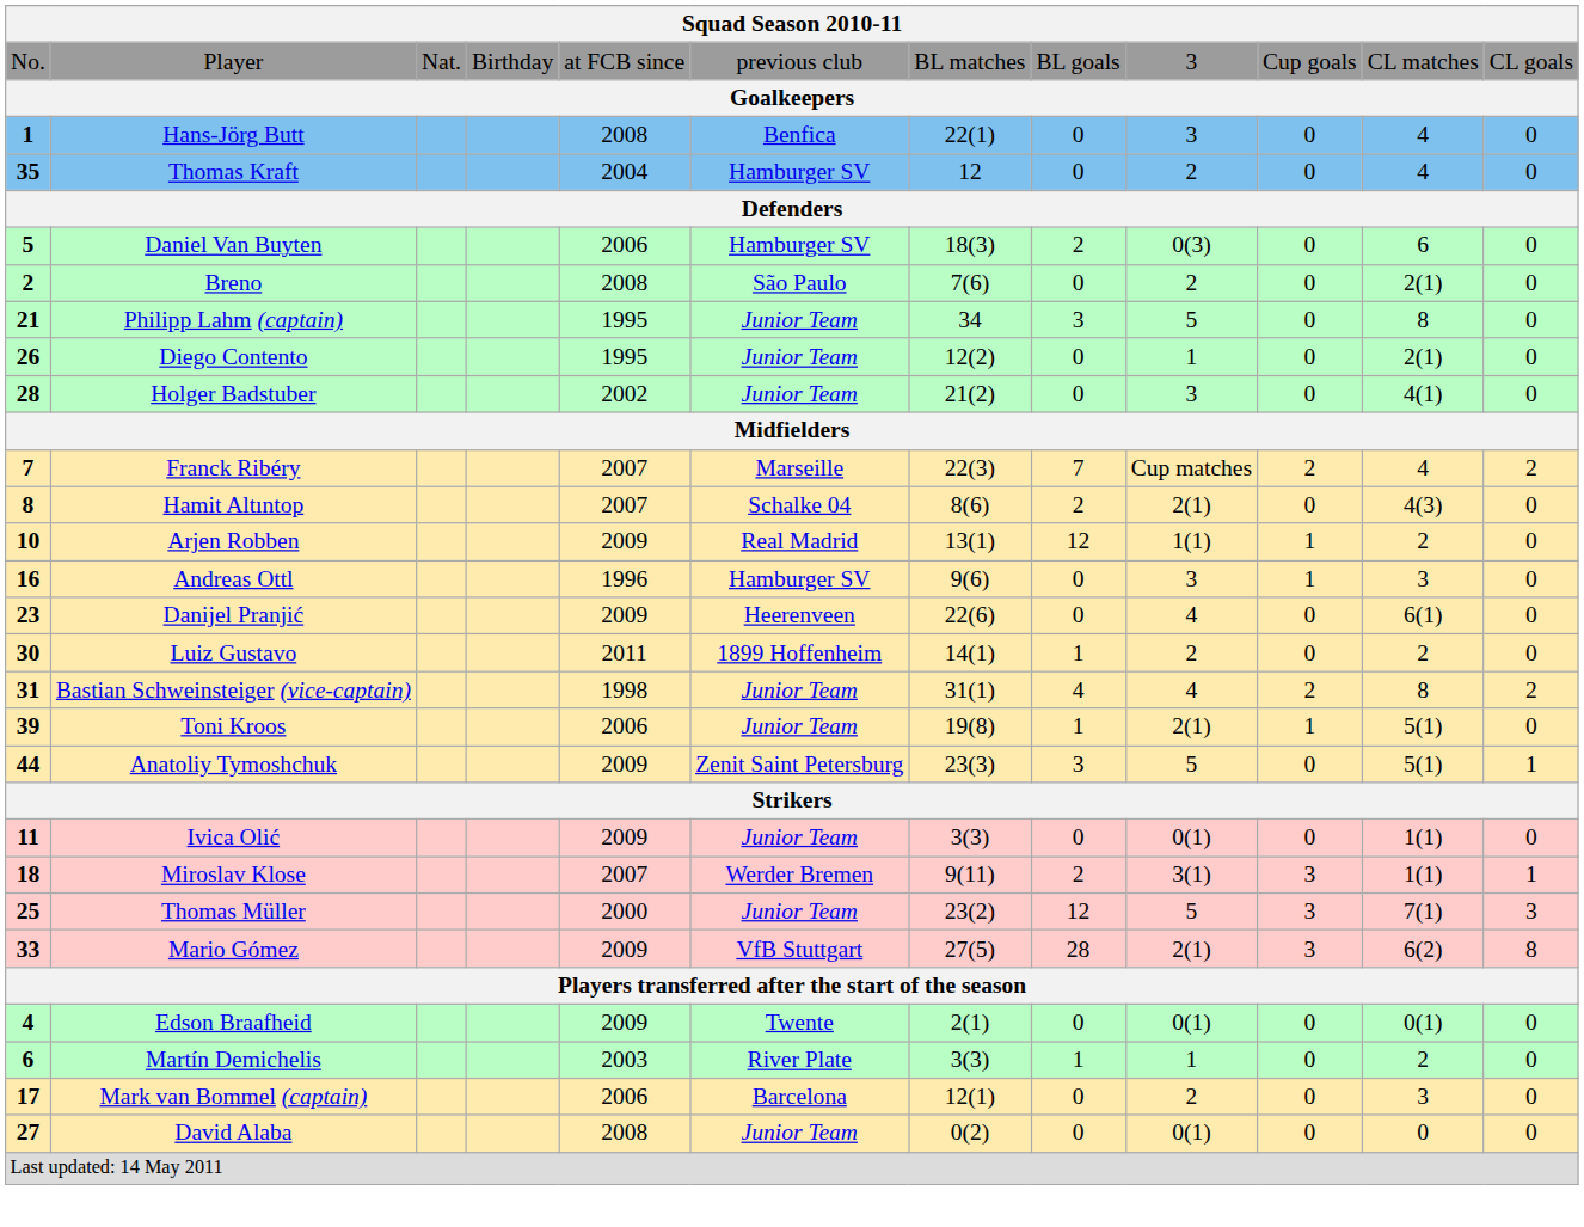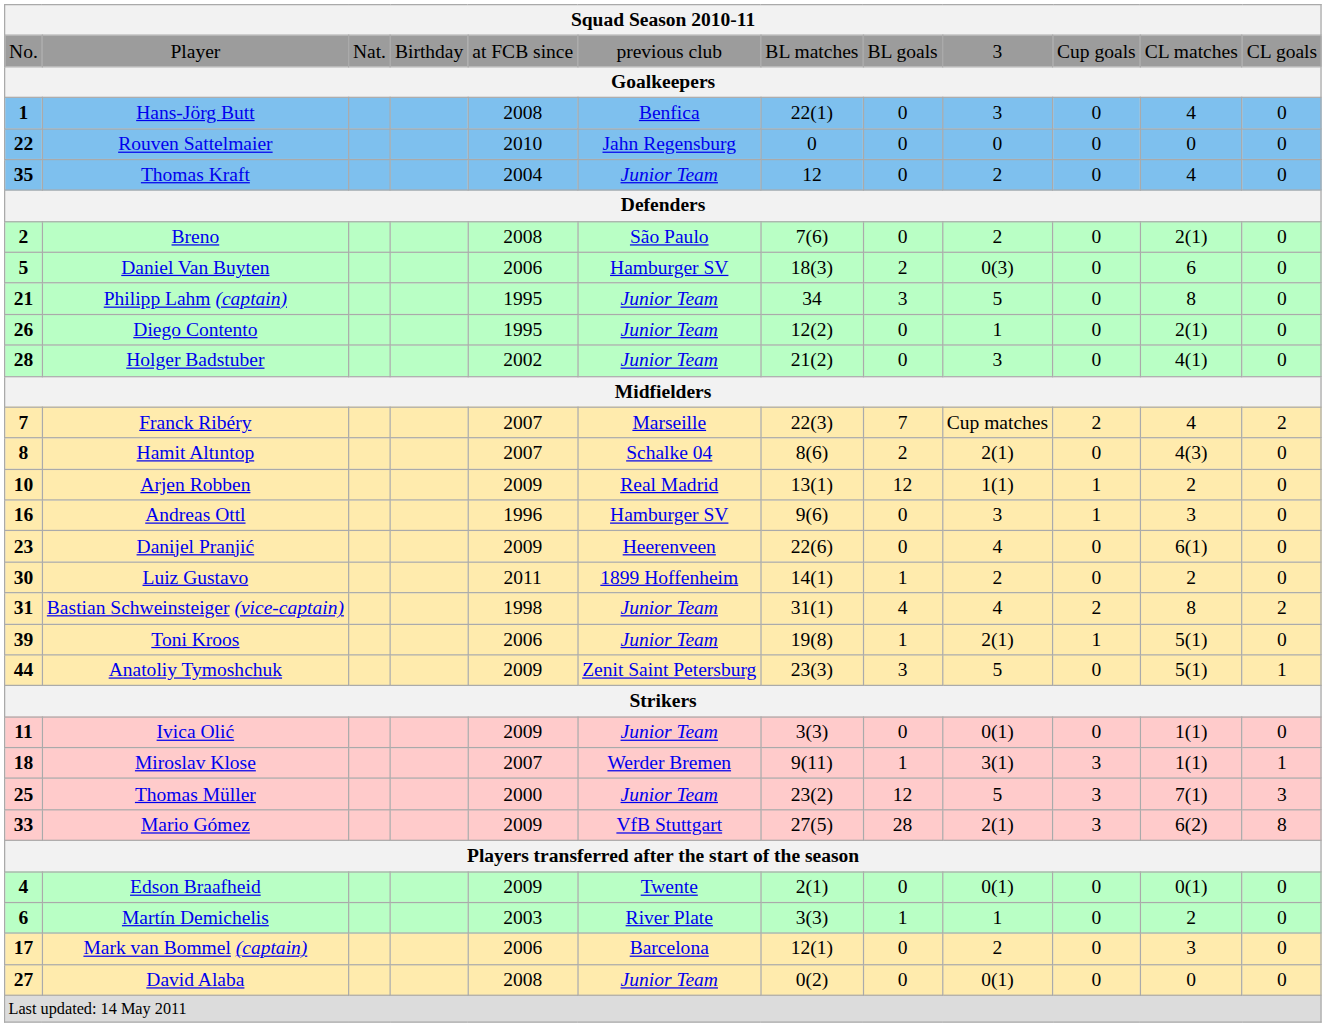+ row: 22 | Rouven Sattelmaier | 2010 | Jahn Regensburg | 0 | 0 | 0 | 0 | 0 | 0
Thomas Kraft | column 6: Hamburger SV -> Junior Team
rows swapped: Breno <-> Daniel Van Buyten
Miroslav Klose | column 8: 2 -> 1
